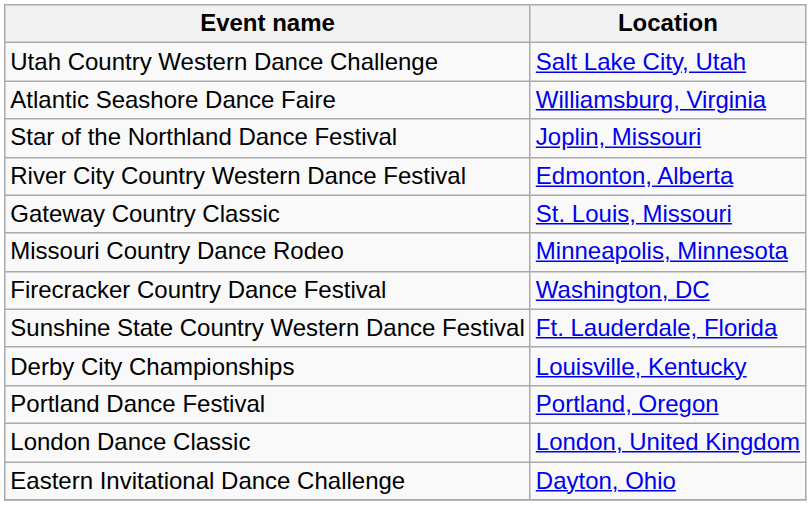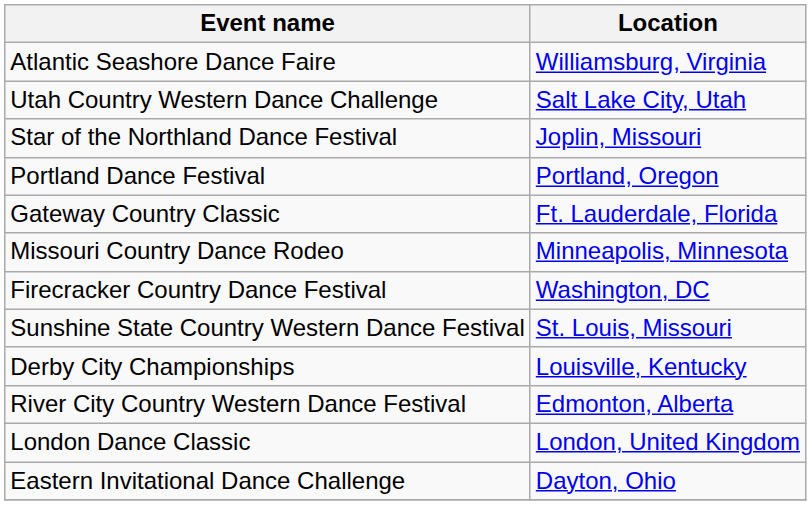rows swapped: Utah Country Western Dance Challenge <-> Atlantic Seashore Dance Faire
rows swapped: River City Country Western Dance Festival <-> Portland Dance Festival
Gateway Country Classic | Location: St. Louis, Missouri -> Ft. Lauderdale, Florida
Sunshine State Country Western Dance Festival | Location: Ft. Lauderdale, Florida -> St. Louis, Missouri
